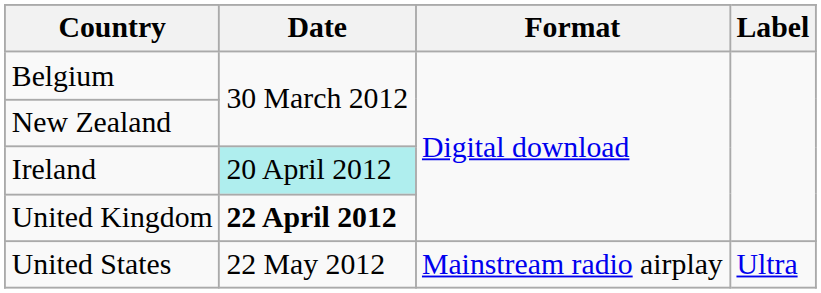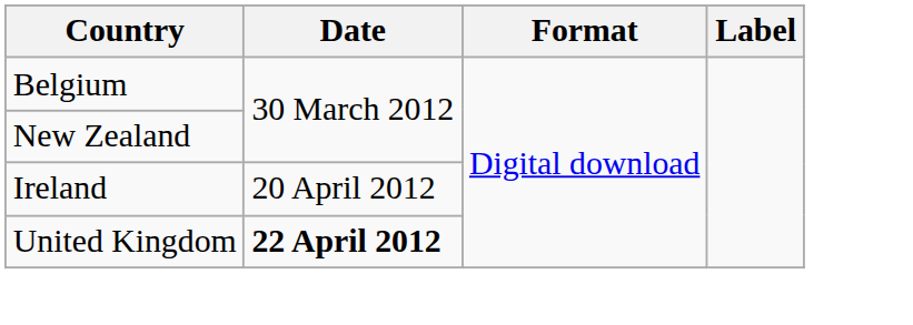Ireland | Date: paleturquoise background -> no background
- row: United States | 22 May 2012 | Mainstream radio airplay | Ultra
